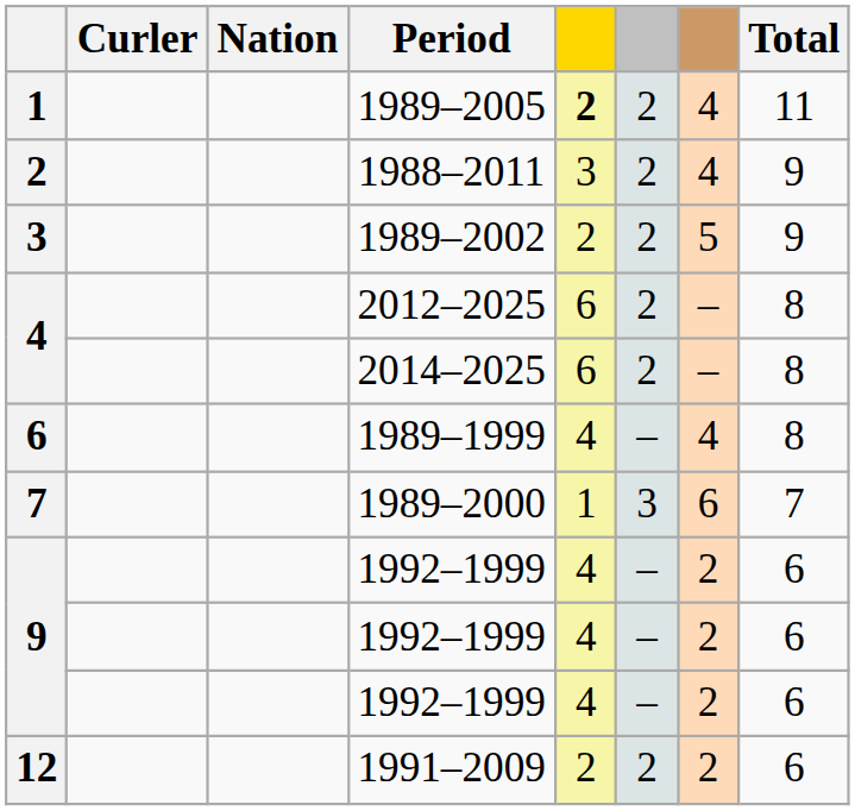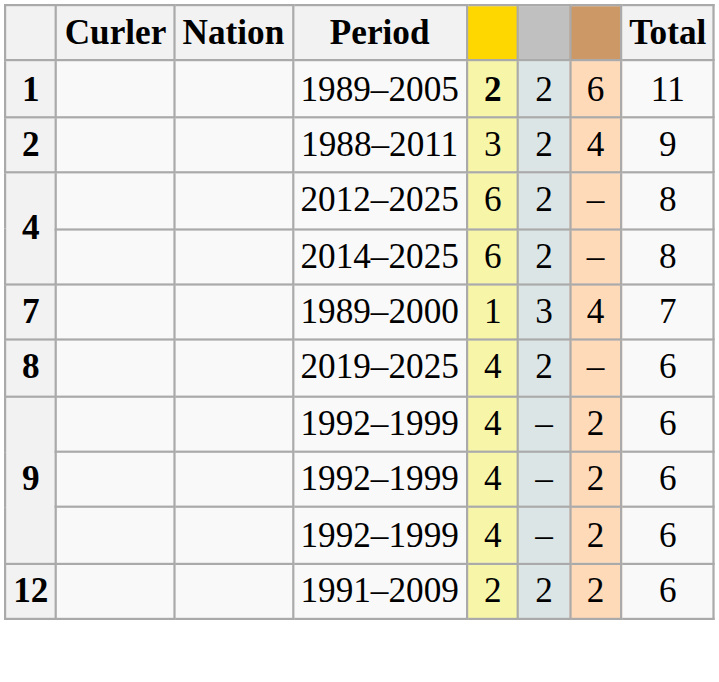1989–2005 | column 7: 4 -> 6
- row: 3 | 1989–2002 | 2 | 2 | 5 | 9
- row: 6 | 1989–1999 | 4 | – | 4 | 8
1989–2000 | column 7: 6 -> 4
+ row: 8 | 2019–2025 | 4 | 2 | – | 6
